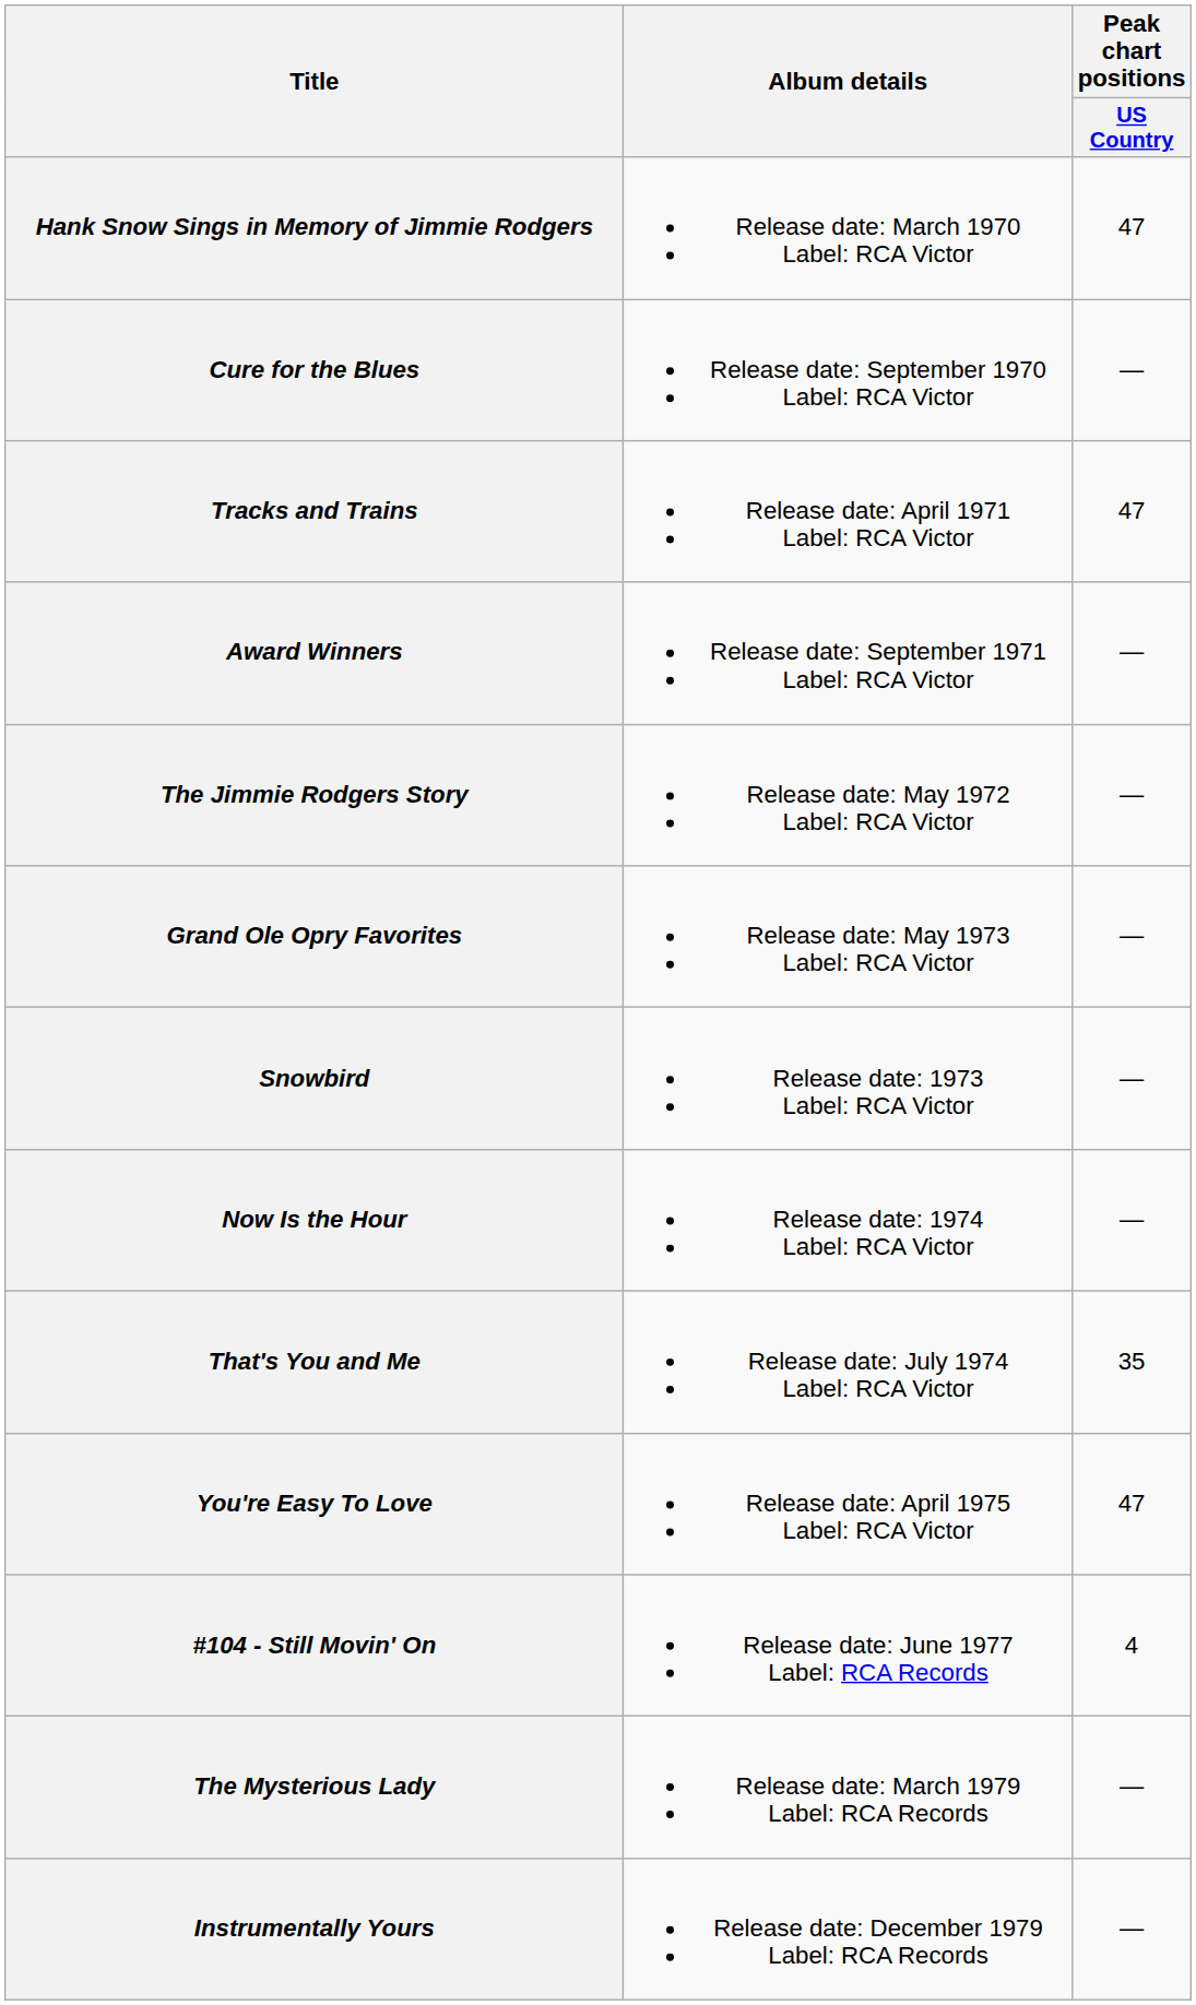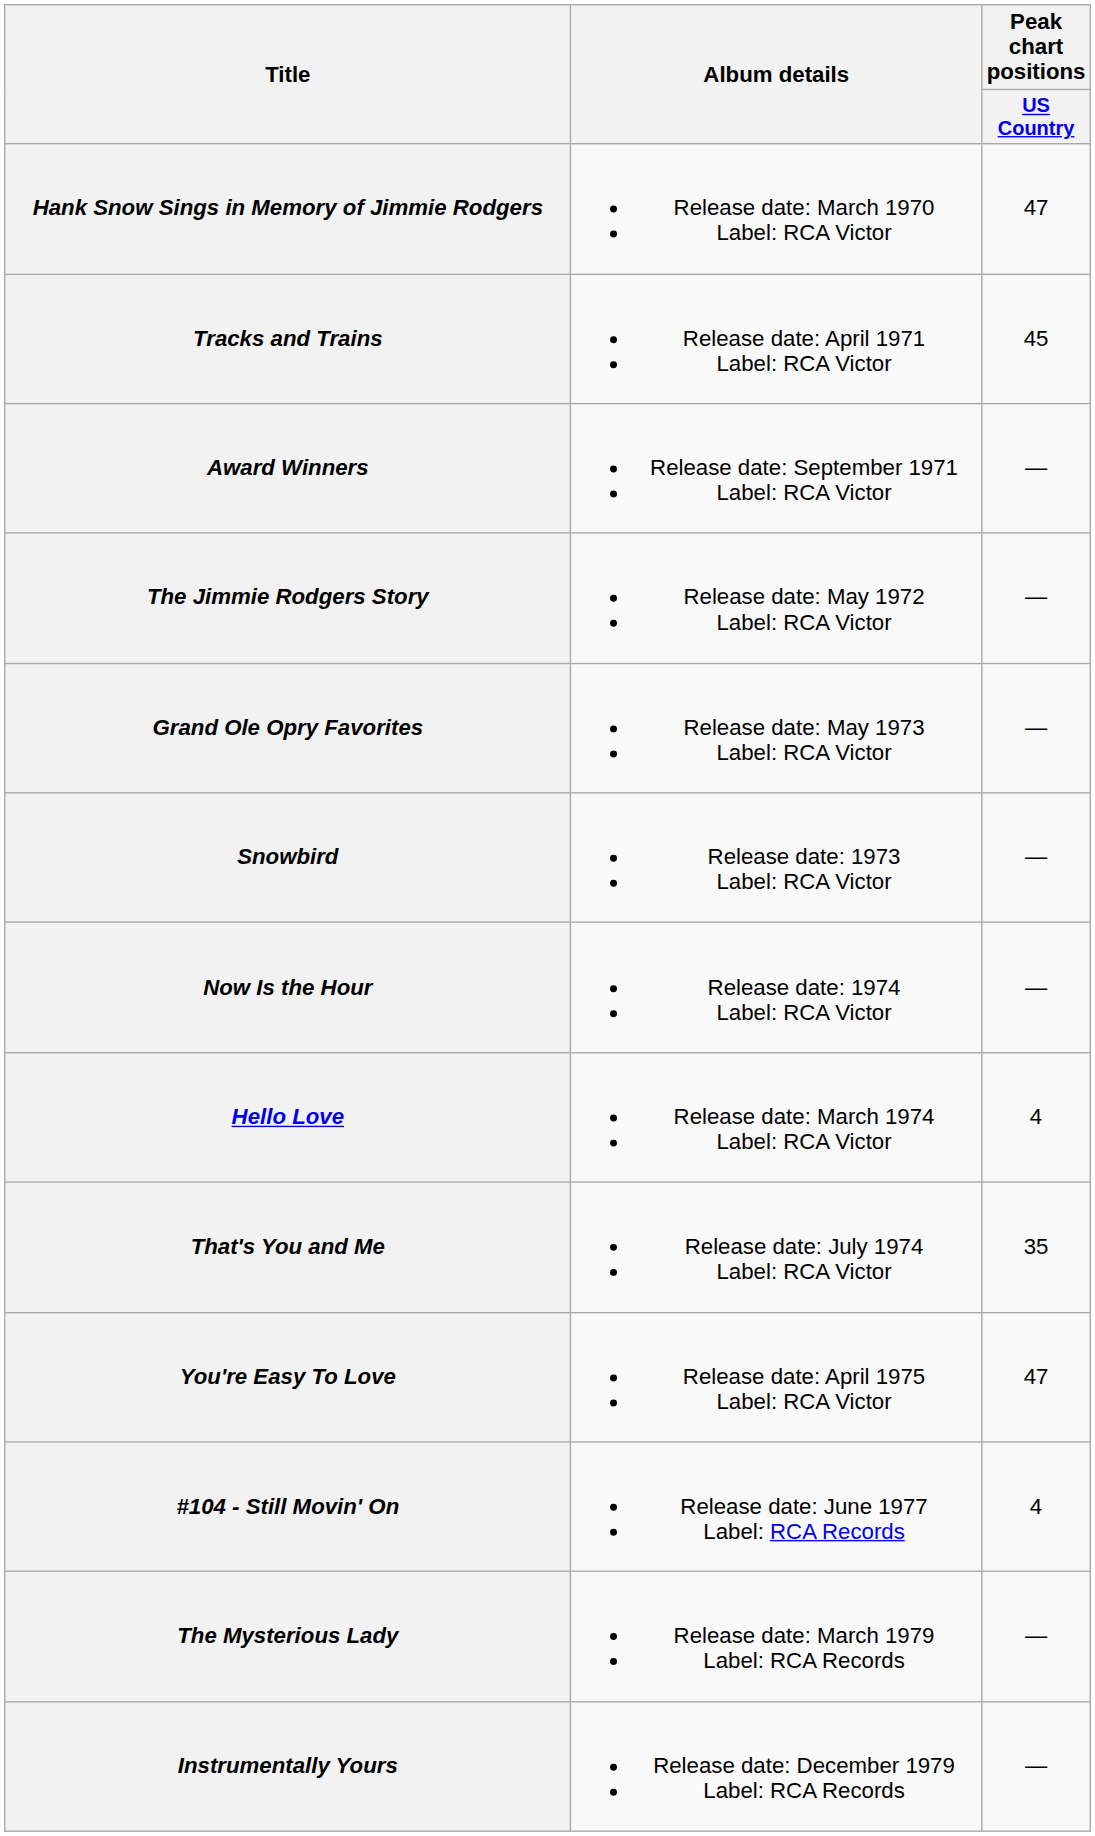- row: Cure for the Blues | Release date: September 1970 Label: RCA Victor | —
Tracks and Trains | Peak chart positions / US Country: 47 -> 45
+ row: Hello Love | Release date: March 1974 Label: RCA Victor | 4
